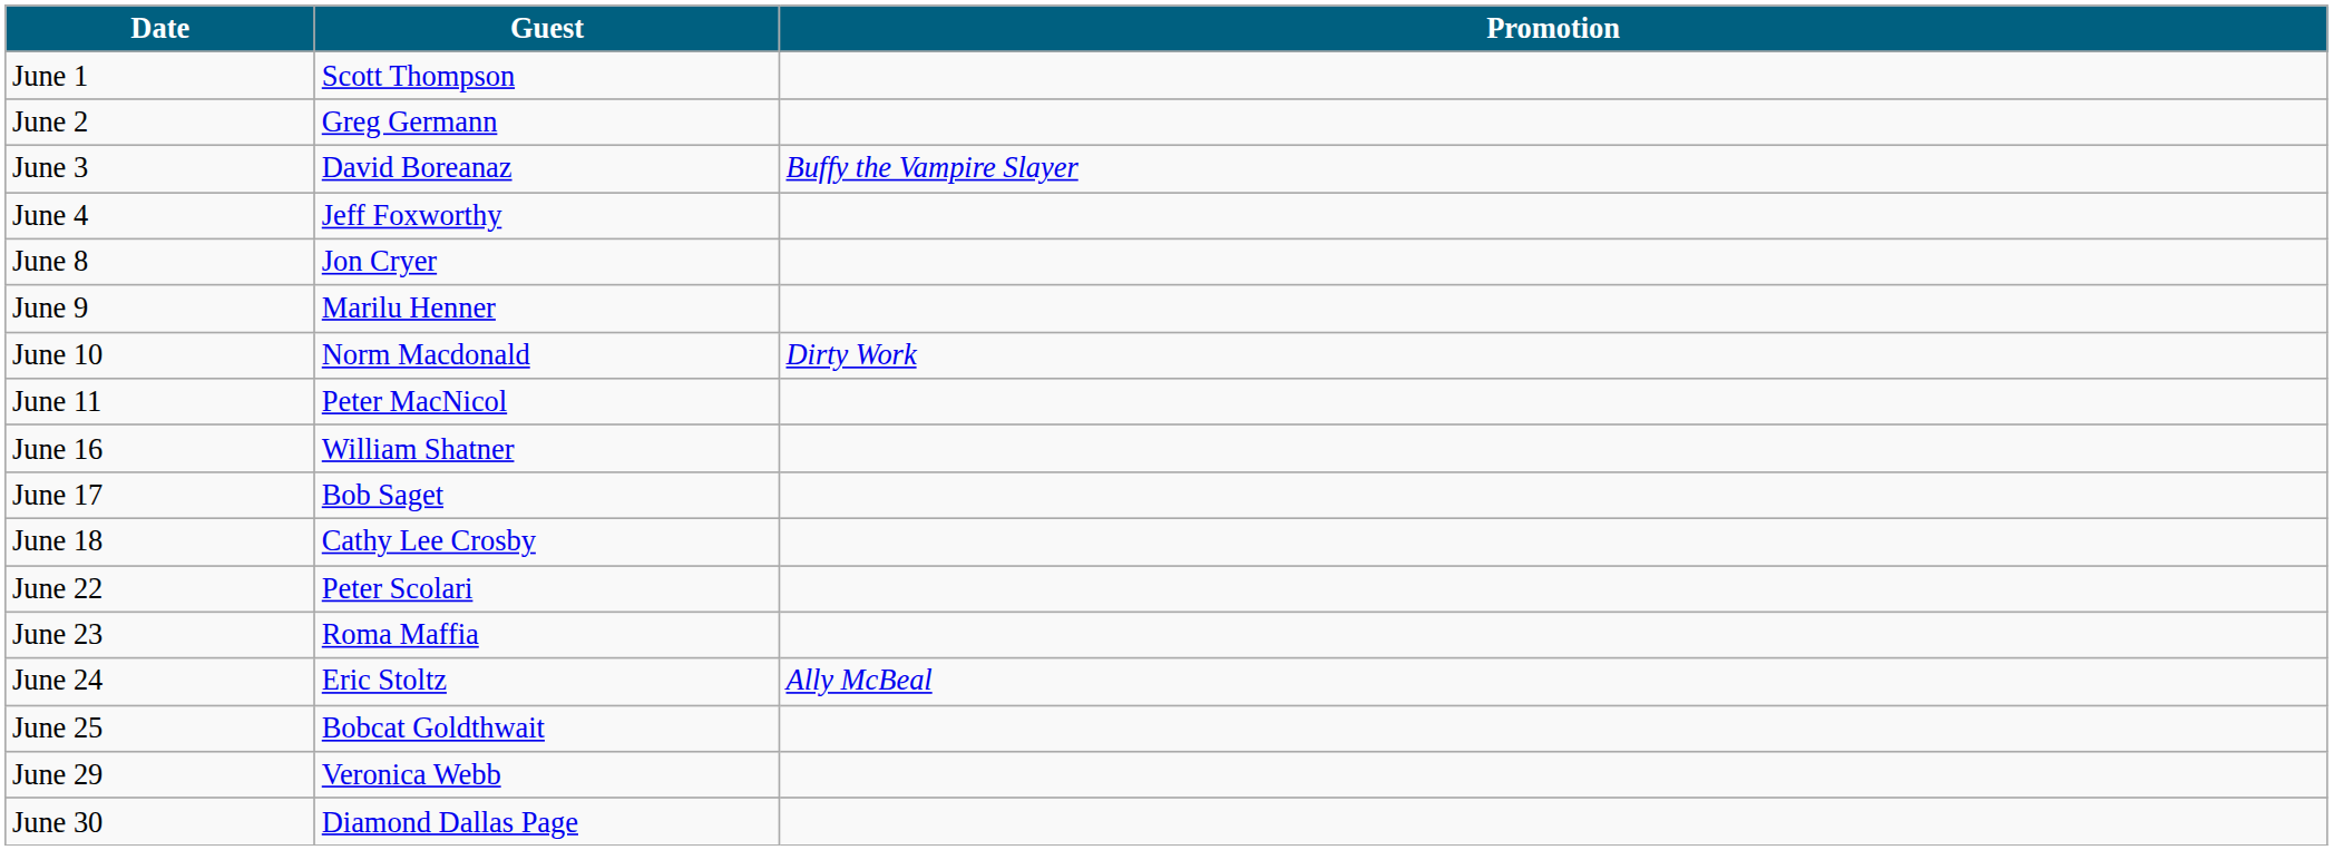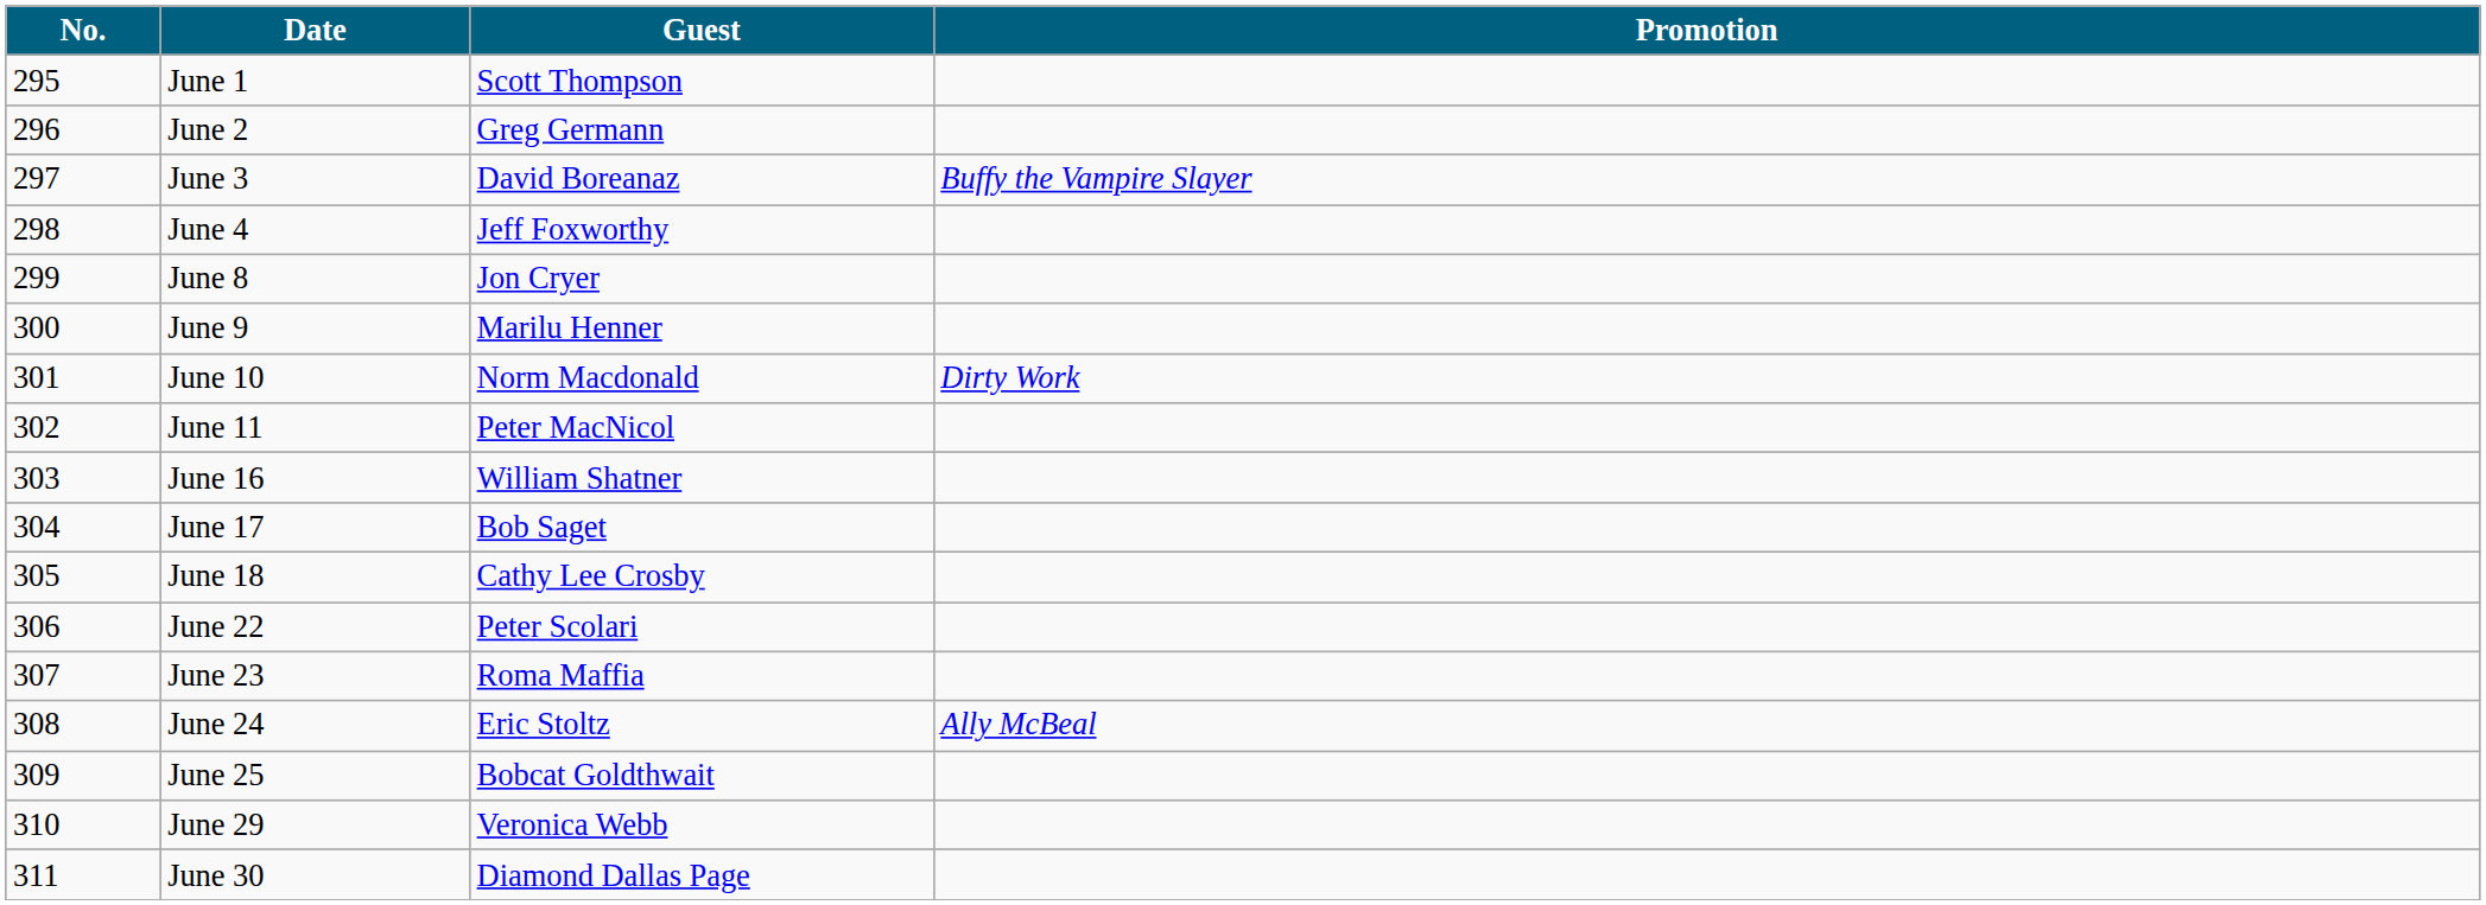+ column: No. | 295 | 296 | 297 | 298 | 299 | 300 | 301 | 302 | 303 | 304 | 305 | 306 | 307 | 308 | 309 | 310 | 311
